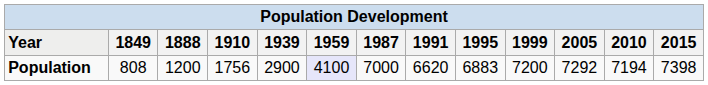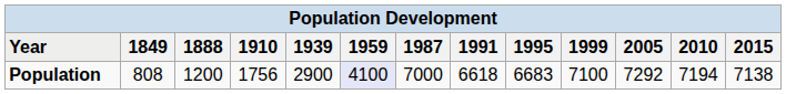Population | 1991: 6620 -> 6618
Population | 1995: 6883 -> 6683
Population | 1999: 7200 -> 7100
Population | 2015: 7398 -> 7138
